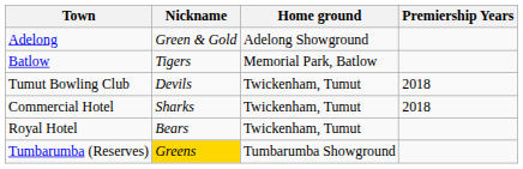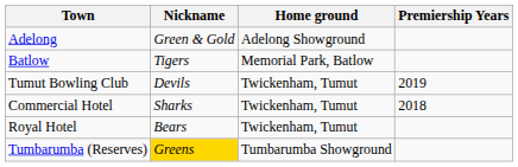Tumut Bowling Club | Premiership Years: 2018 -> 2019
